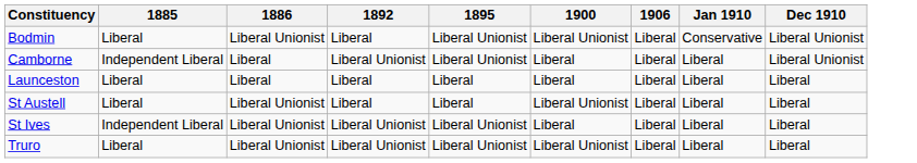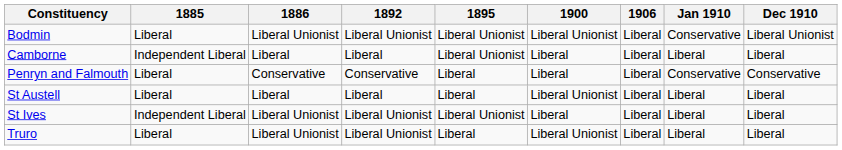Bodmin | 1892: Liberal -> Liberal Unionist
Camborne | 1892: Liberal Unionist -> Liberal
Camborne | Dec 1910: Liberal Unionist -> Liberal
- row: Launceston | Liberal | Liberal | Liberal | Liberal | Liberal | Liberal | Liberal | Liberal
+ row: Penryn and Falmouth | Liberal | Conservative | Conservative | Liberal | Liberal | Liberal | Conservative | Conservative
St Austell | 1886: Liberal Unionist -> Liberal
Truro | 1895: Liberal Unionist -> Liberal
